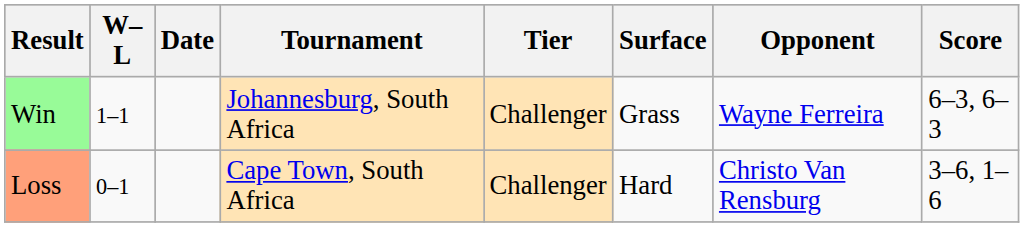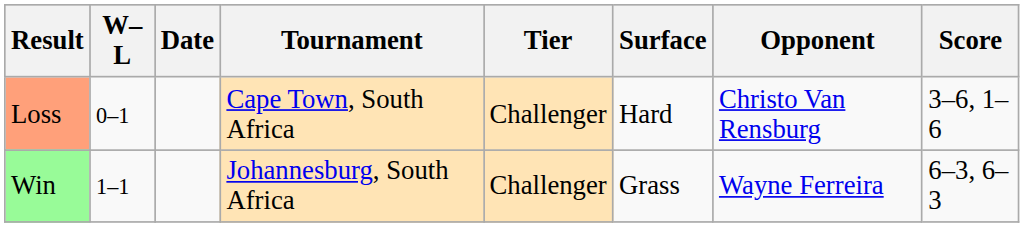rows swapped: Loss <-> Win
